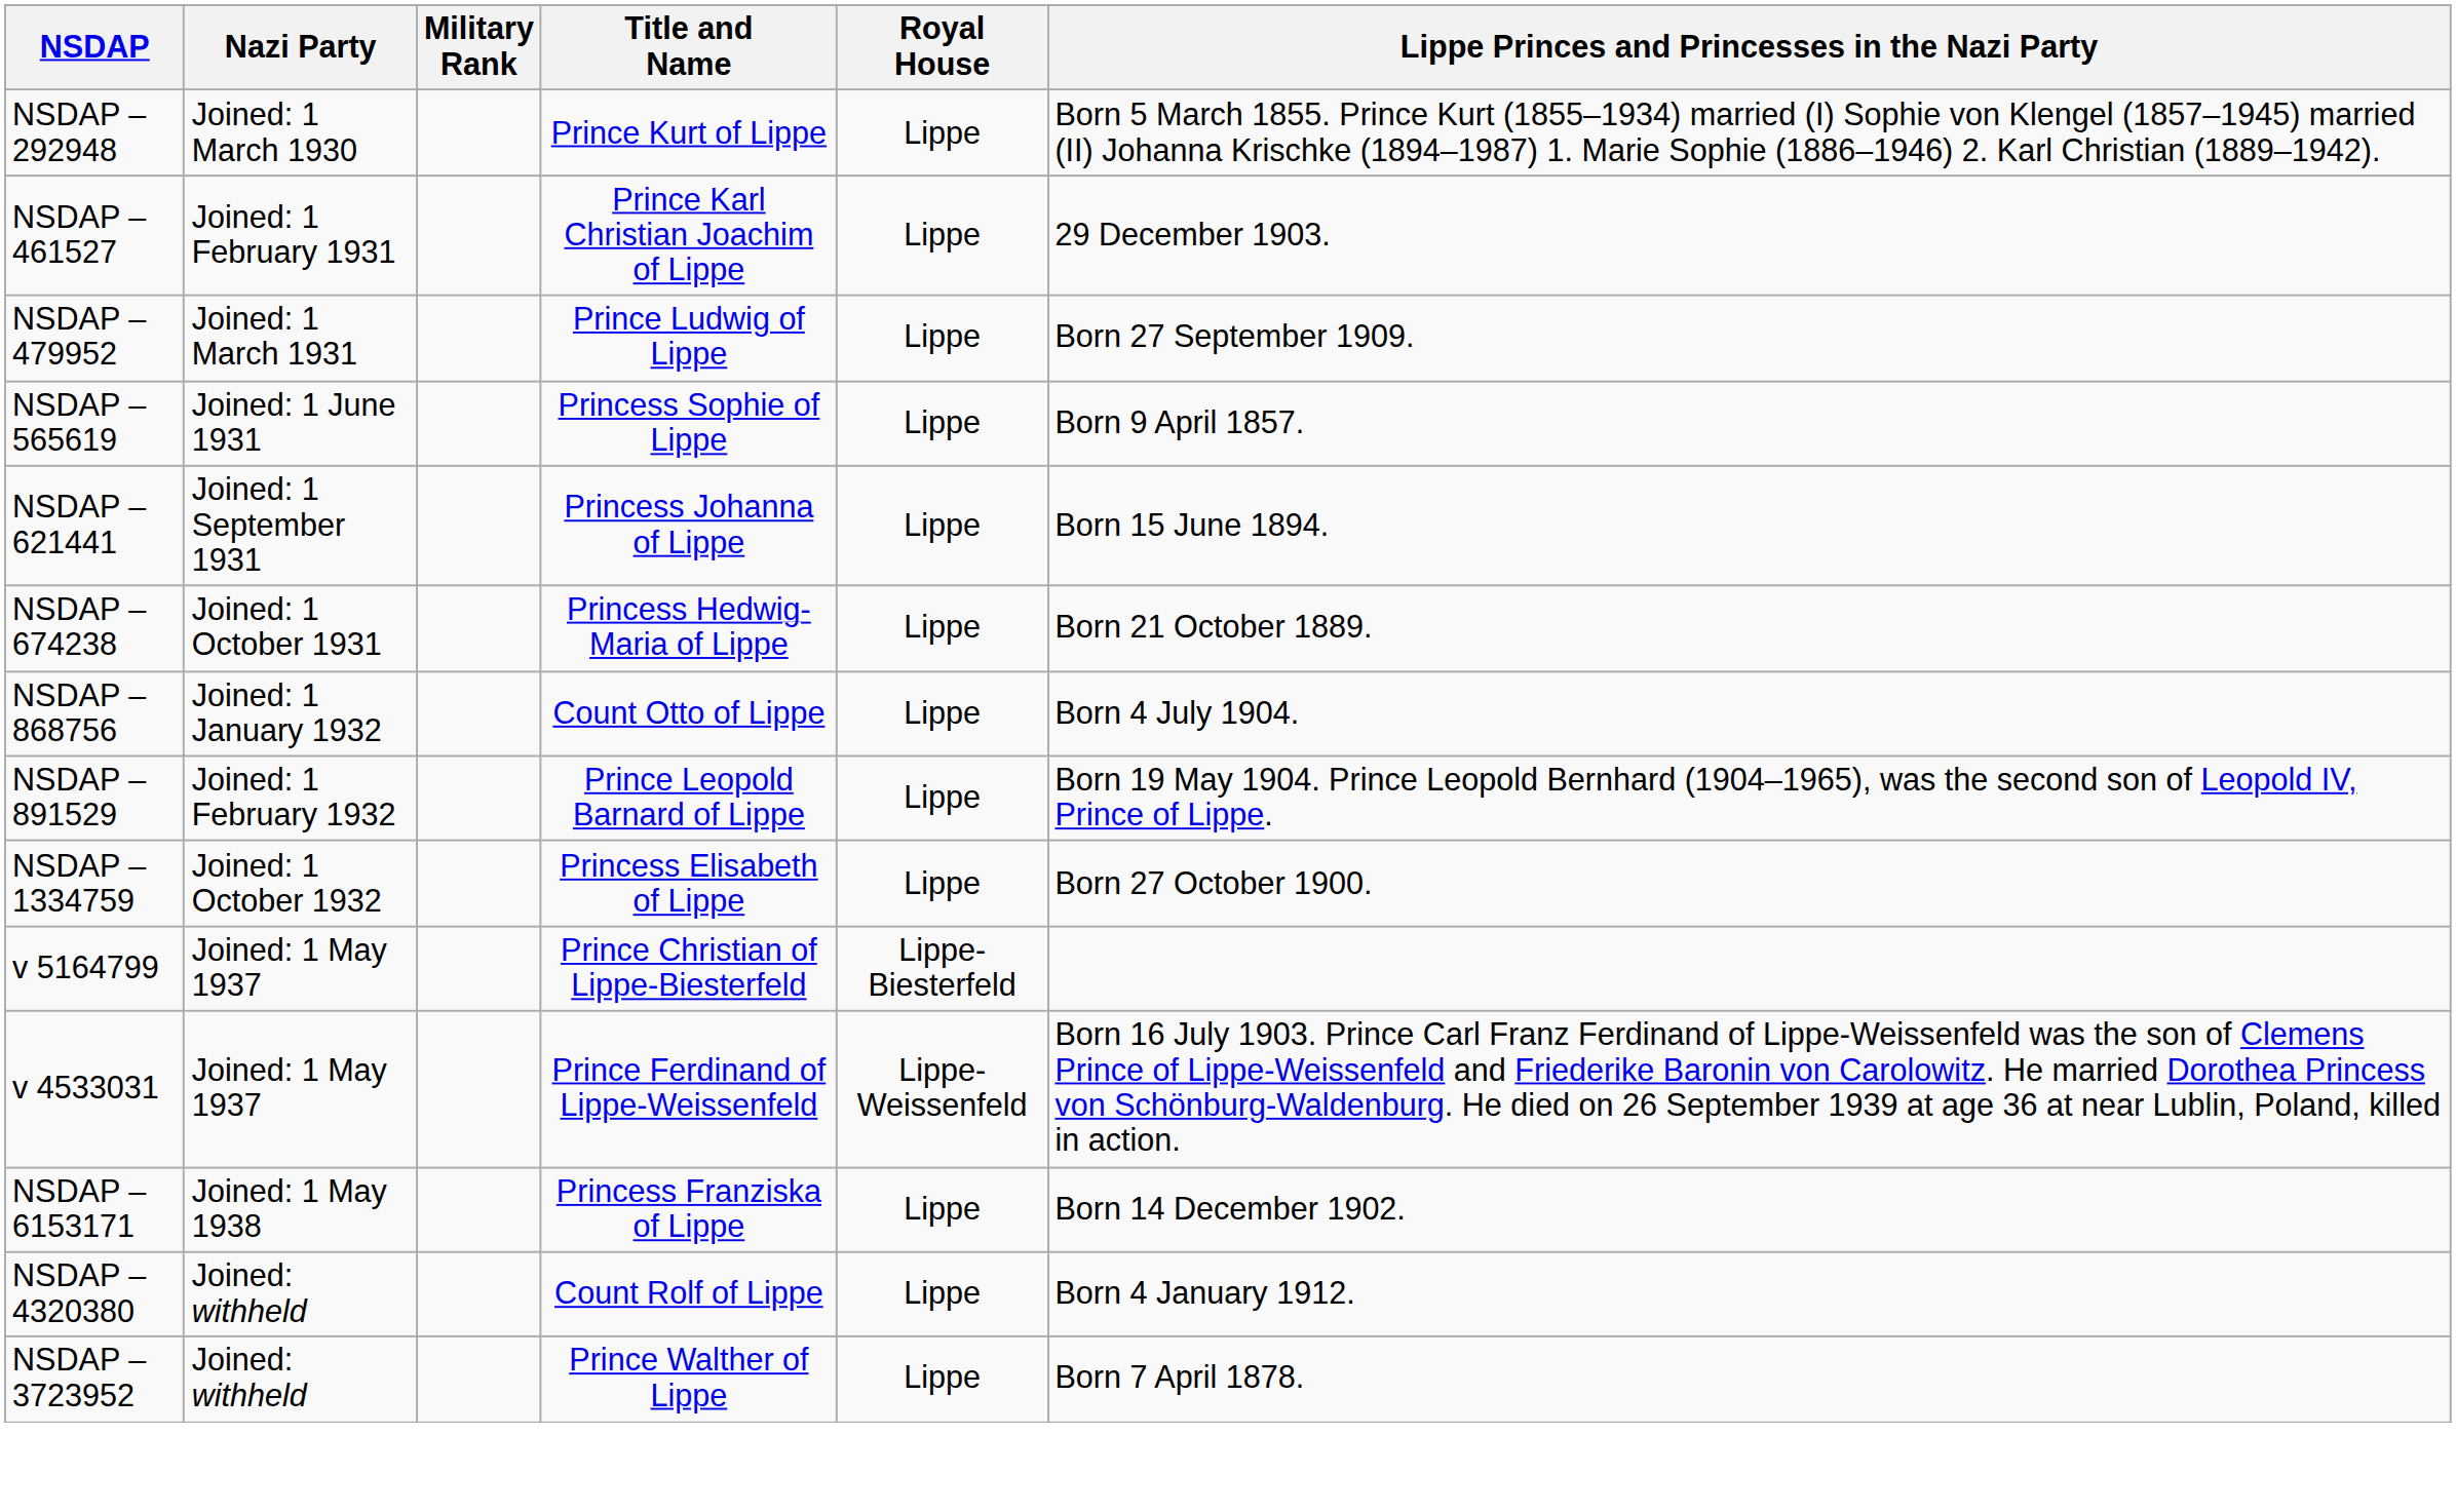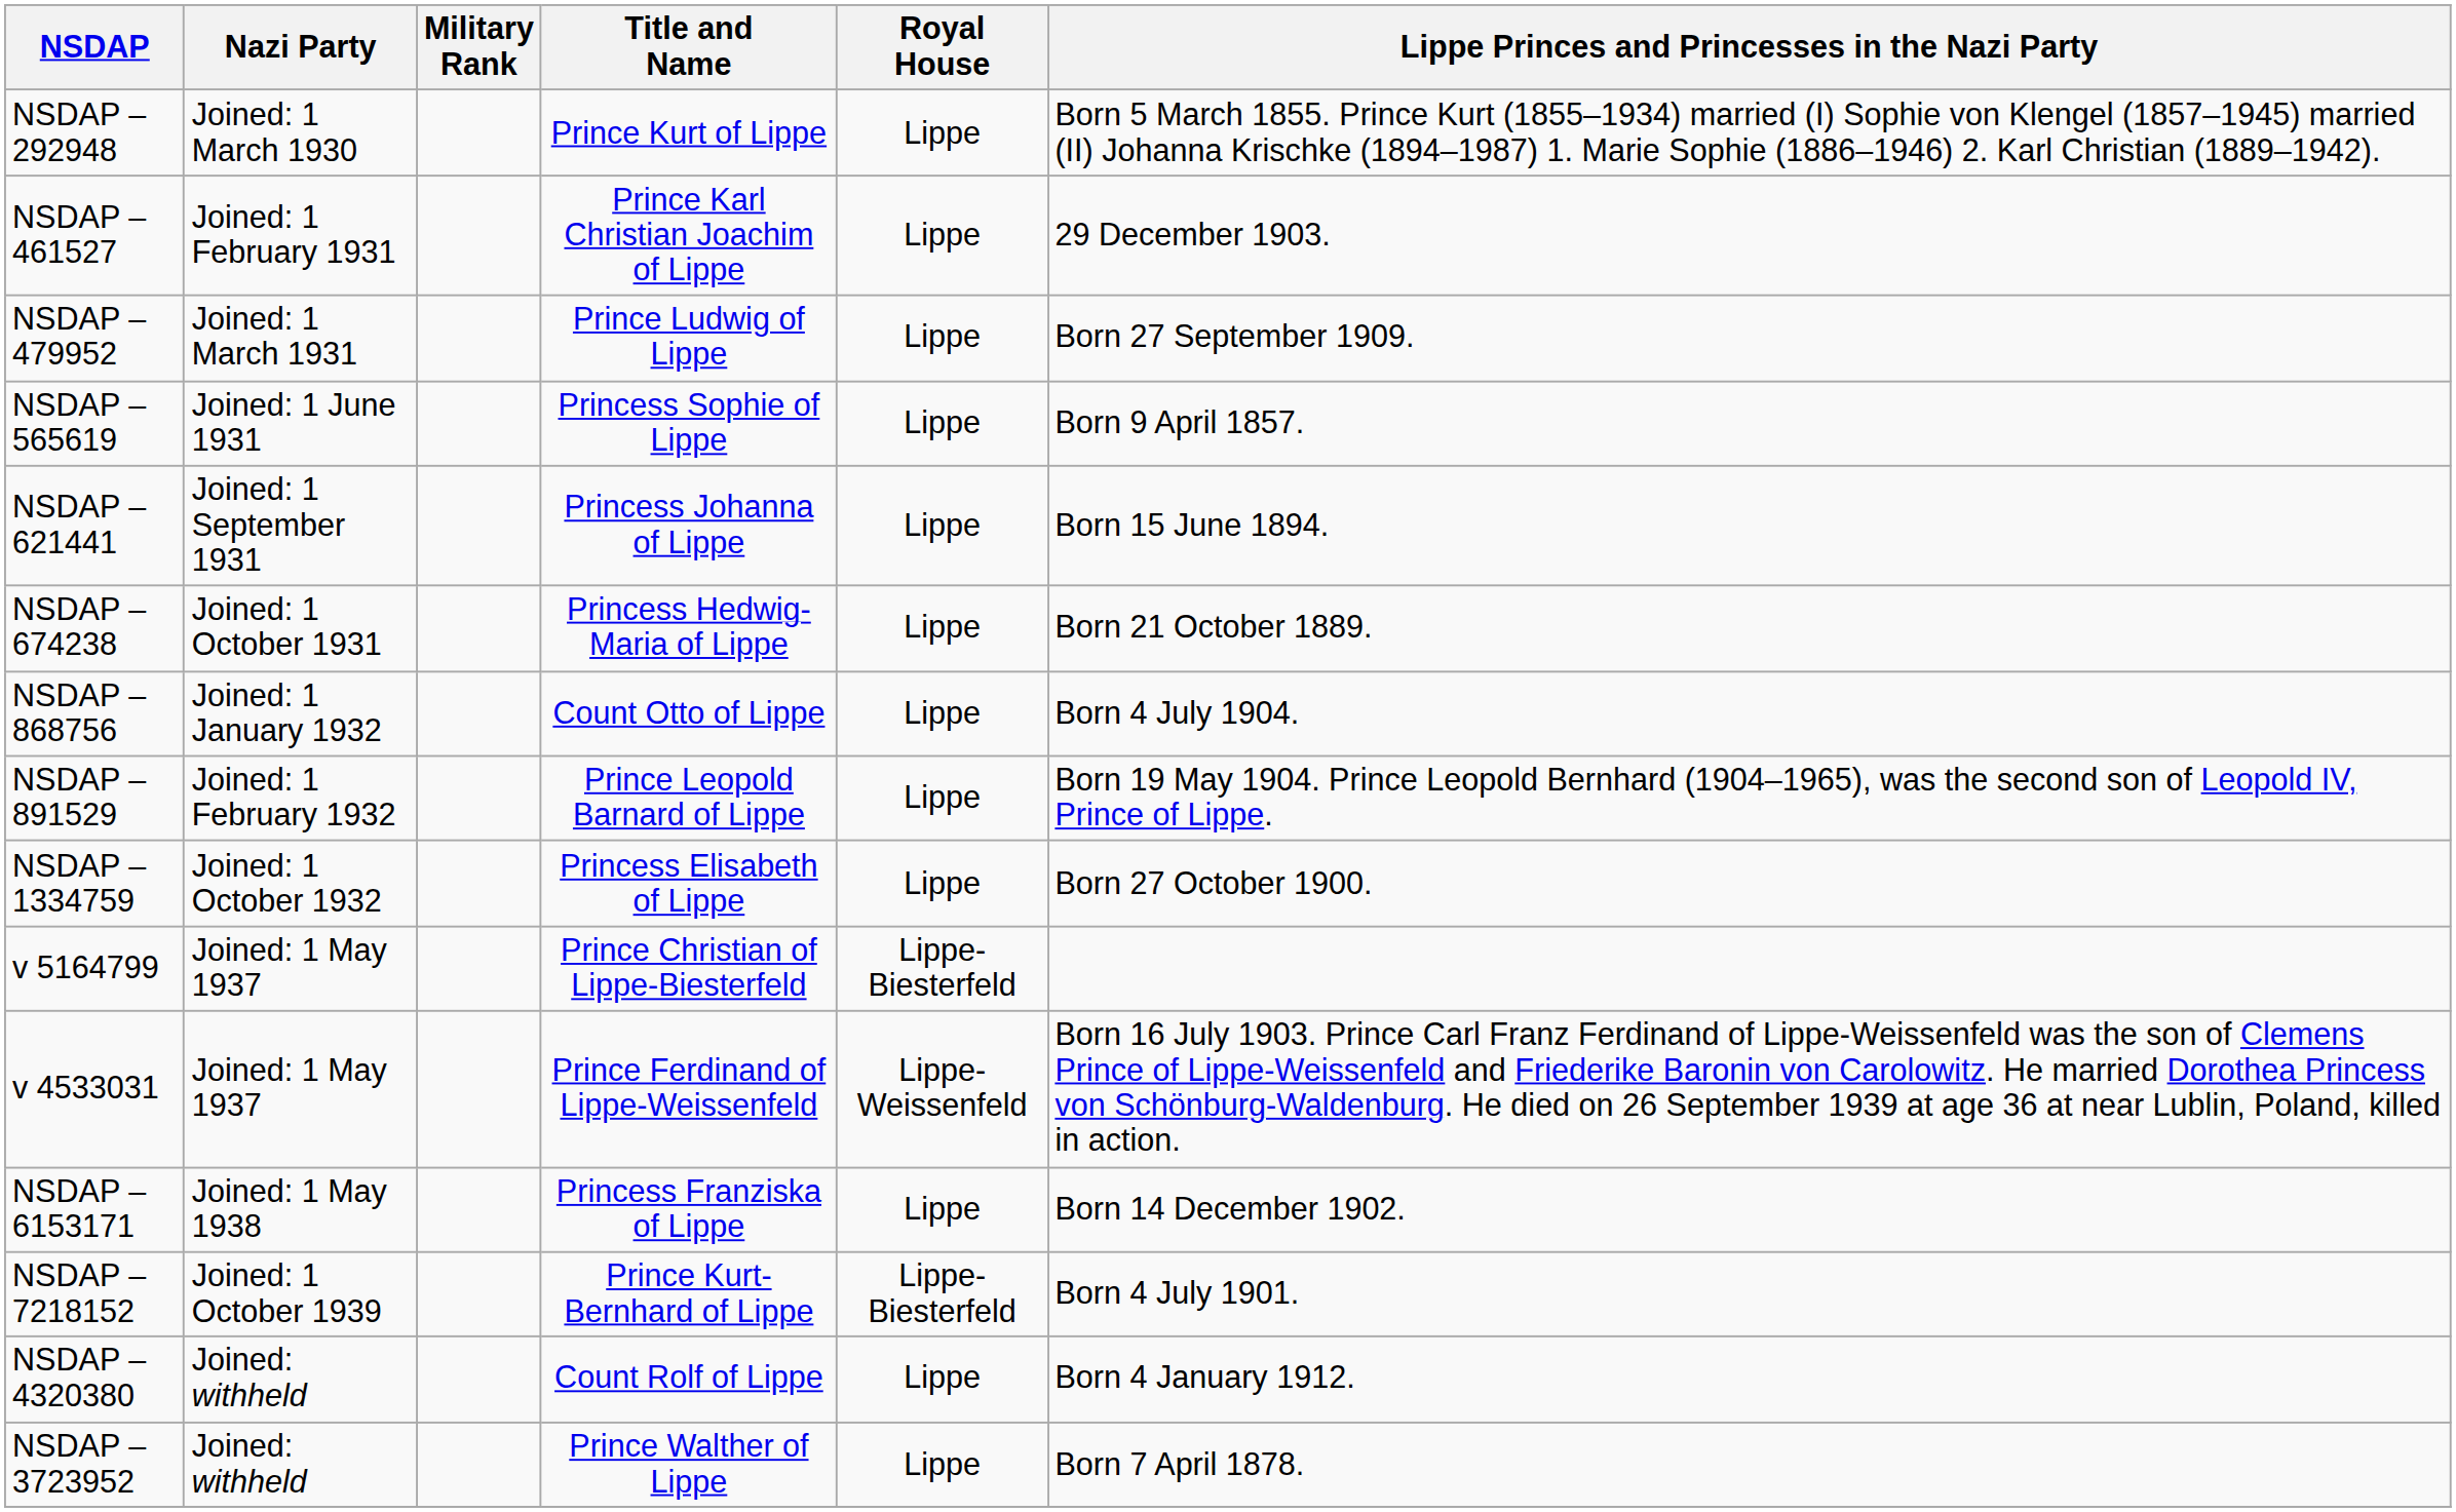+ row: NSDAP – 7218152 | Joined: 1 October 1939 | Prince Kurt-Bernhard of Lippe | Lippe-Biesterfeld | Born 4 July 1901.
